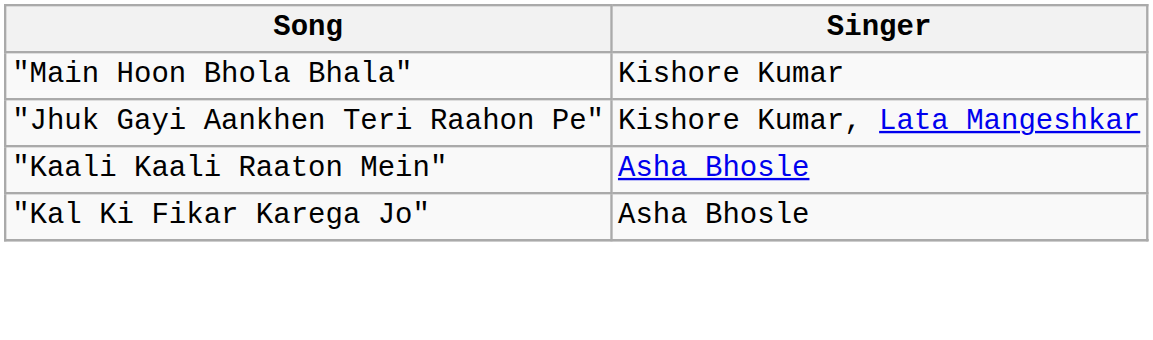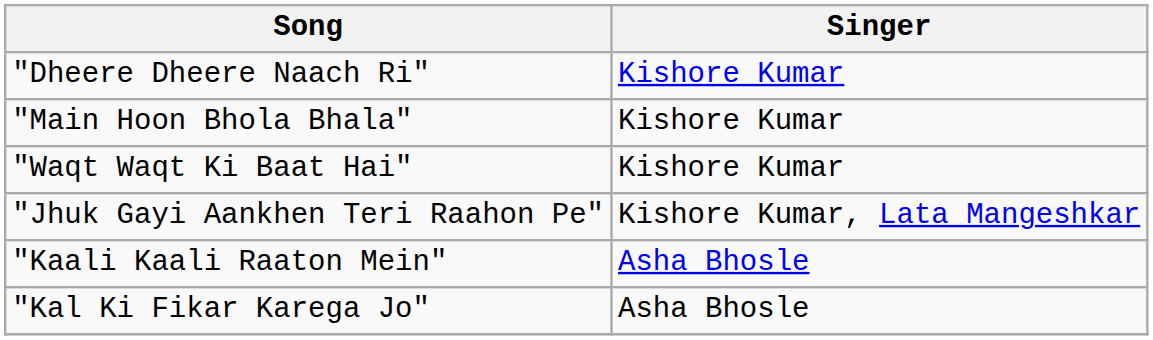+ row: "Dheere Dheere Naach Ri" | Kishore Kumar
+ row: "Waqt Waqt Ki Baat Hai" | Kishore Kumar
